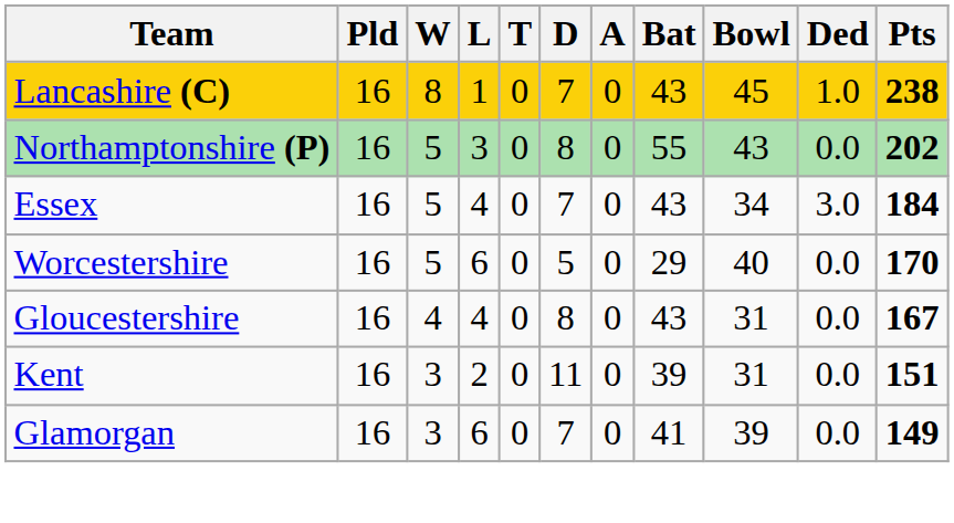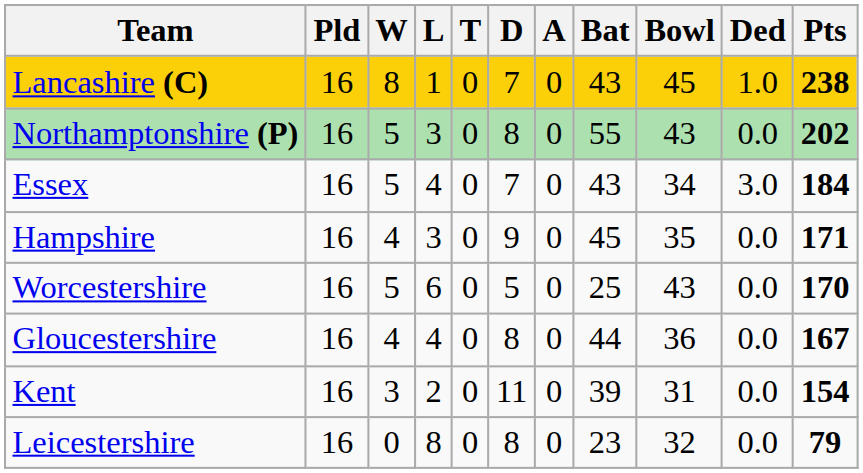+ row: Hampshire | 16 | 4 | 3 | 0 | 9 | 0 | 45 | 35 | 0.0 | 171
Worcestershire | Bat: 29 -> 25
Worcestershire | Bowl: 40 -> 43
Gloucestershire | Bat: 43 -> 44
Gloucestershire | Bowl: 31 -> 36
Kent | Pts: 151 -> 154
- row: Glamorgan | 16 | 3 | 6 | 0 | 7 | 0 | 41 | 39 | 0.0 | 149
+ row: Leicestershire | 16 | 0 | 8 | 0 | 8 | 0 | 23 | 32 | 0.0 | 79
